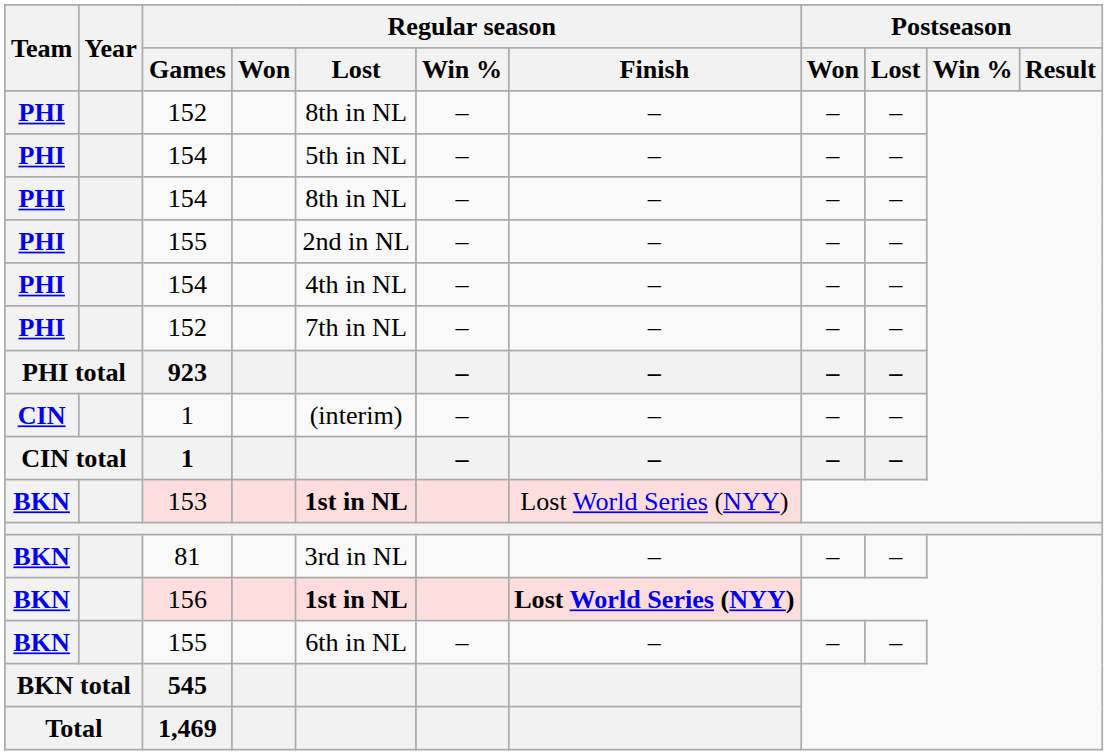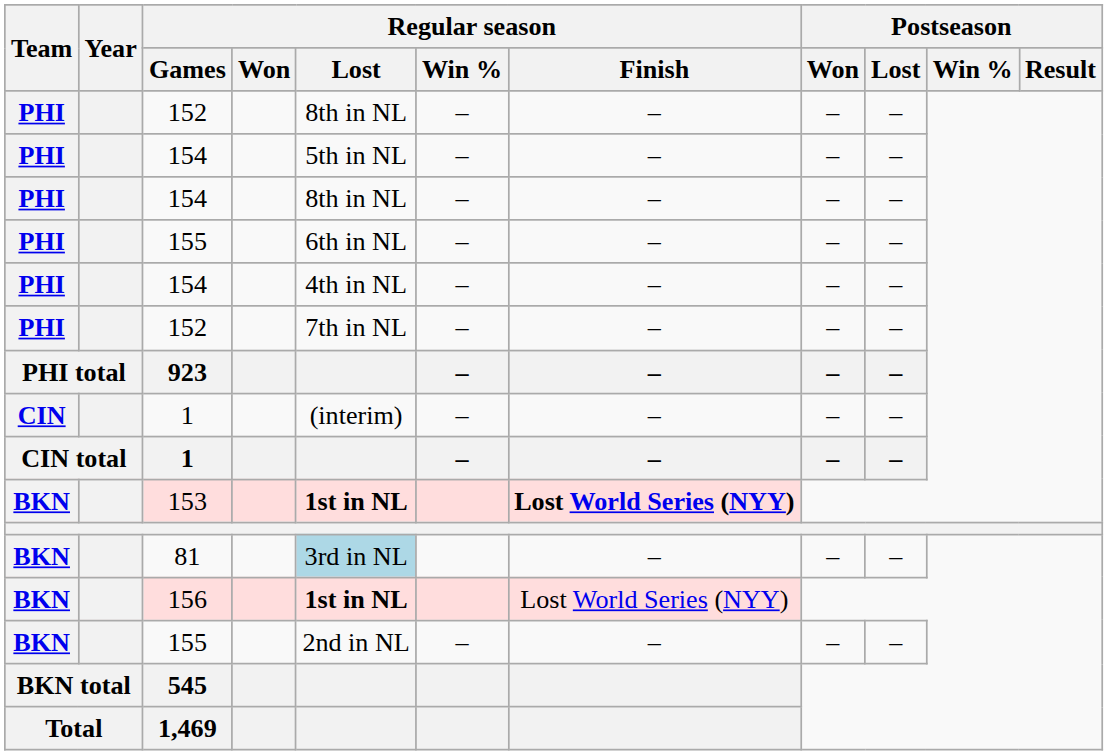PHI / 155 | Regular season / Lost: 2nd in NL -> 6th in NL
153 | Regular season / Finish: normal -> bold
81 | Regular season / Lost: no background -> lightblue background
156 | Regular season / Finish: bold -> normal
BKN / 155 | Regular season / Lost: 6th in NL -> 2nd in NL
